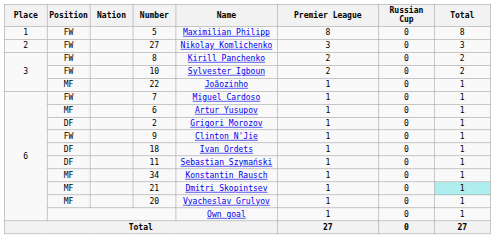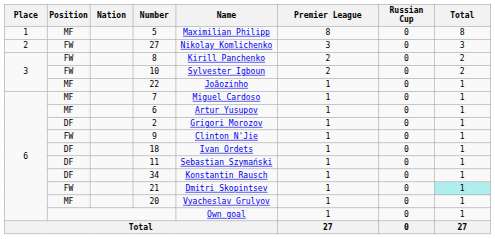5 | Position: FW -> MF
7 | Position: FW -> MF
34 | Position: MF -> DF
21 | Position: MF -> FW
